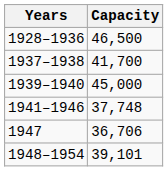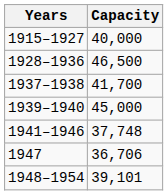+ row: 1915–1927 | 40,000
